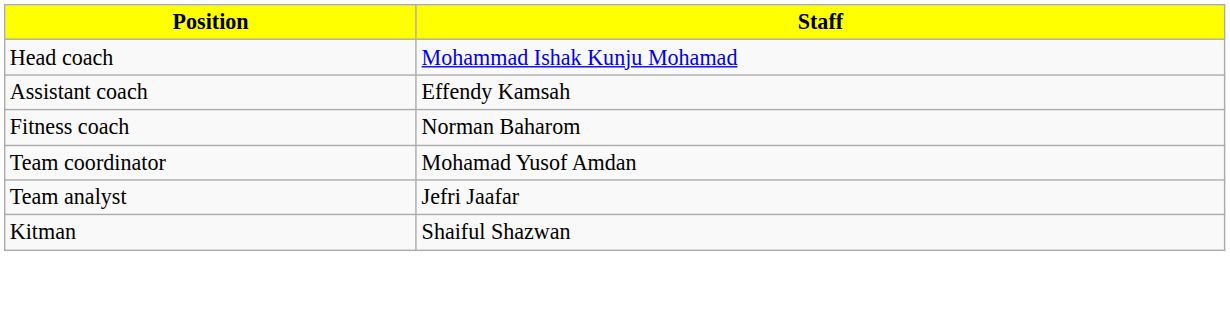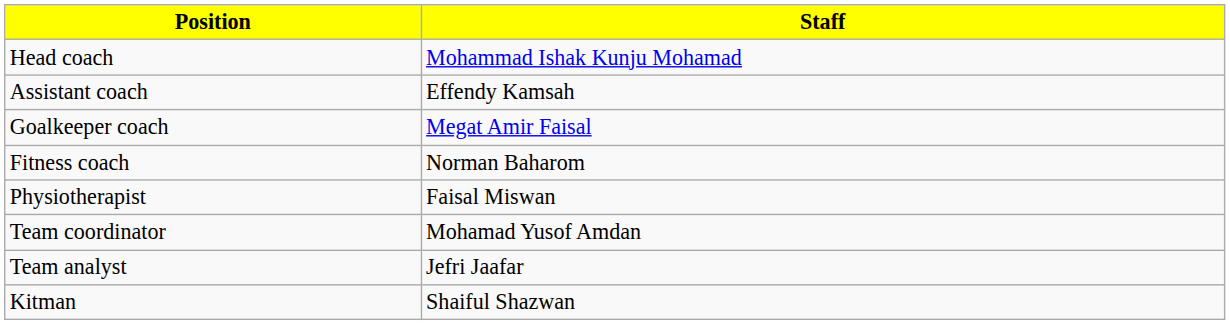+ row: Goalkeeper coach | Megat Amir Faisal
+ row: Physiotherapist | Faisal Miswan
